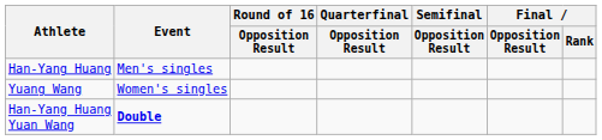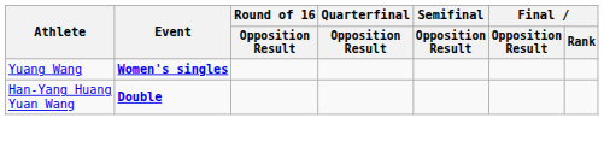- row: Han-Yang Huang | Men's singles
Yuang Wang | Event: normal -> bold
